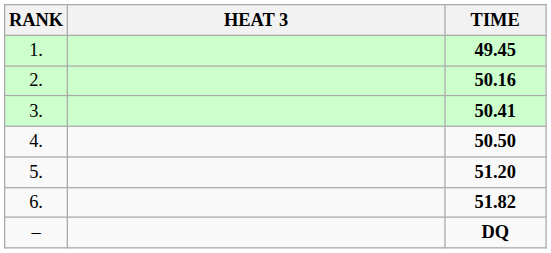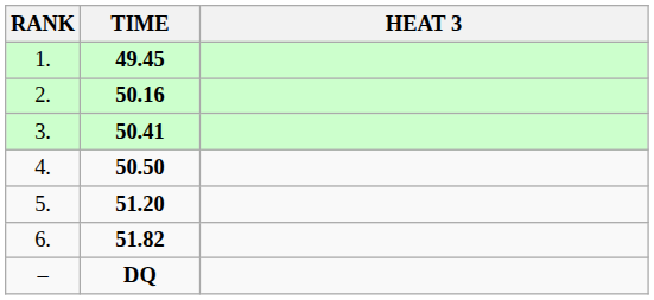columns swapped: HEAT 3 <-> TIME
